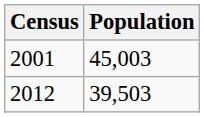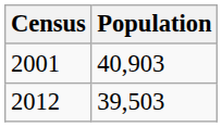2001 | Population: 45,003 -> 40,903
